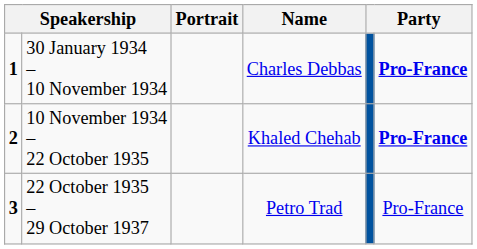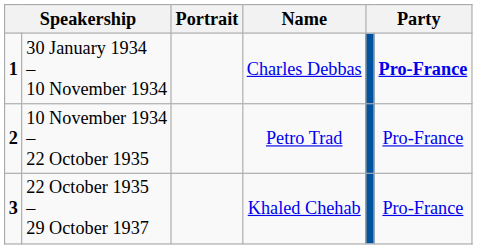10 November 1934 – 22 October 1935 | Name: Khaled Chehab -> Petro Trad
10 November 1934 – 22 October 1935 | column 6: bold -> normal
22 October 1935 – 29 October 1937 | Name: Petro Trad -> Khaled Chehab
